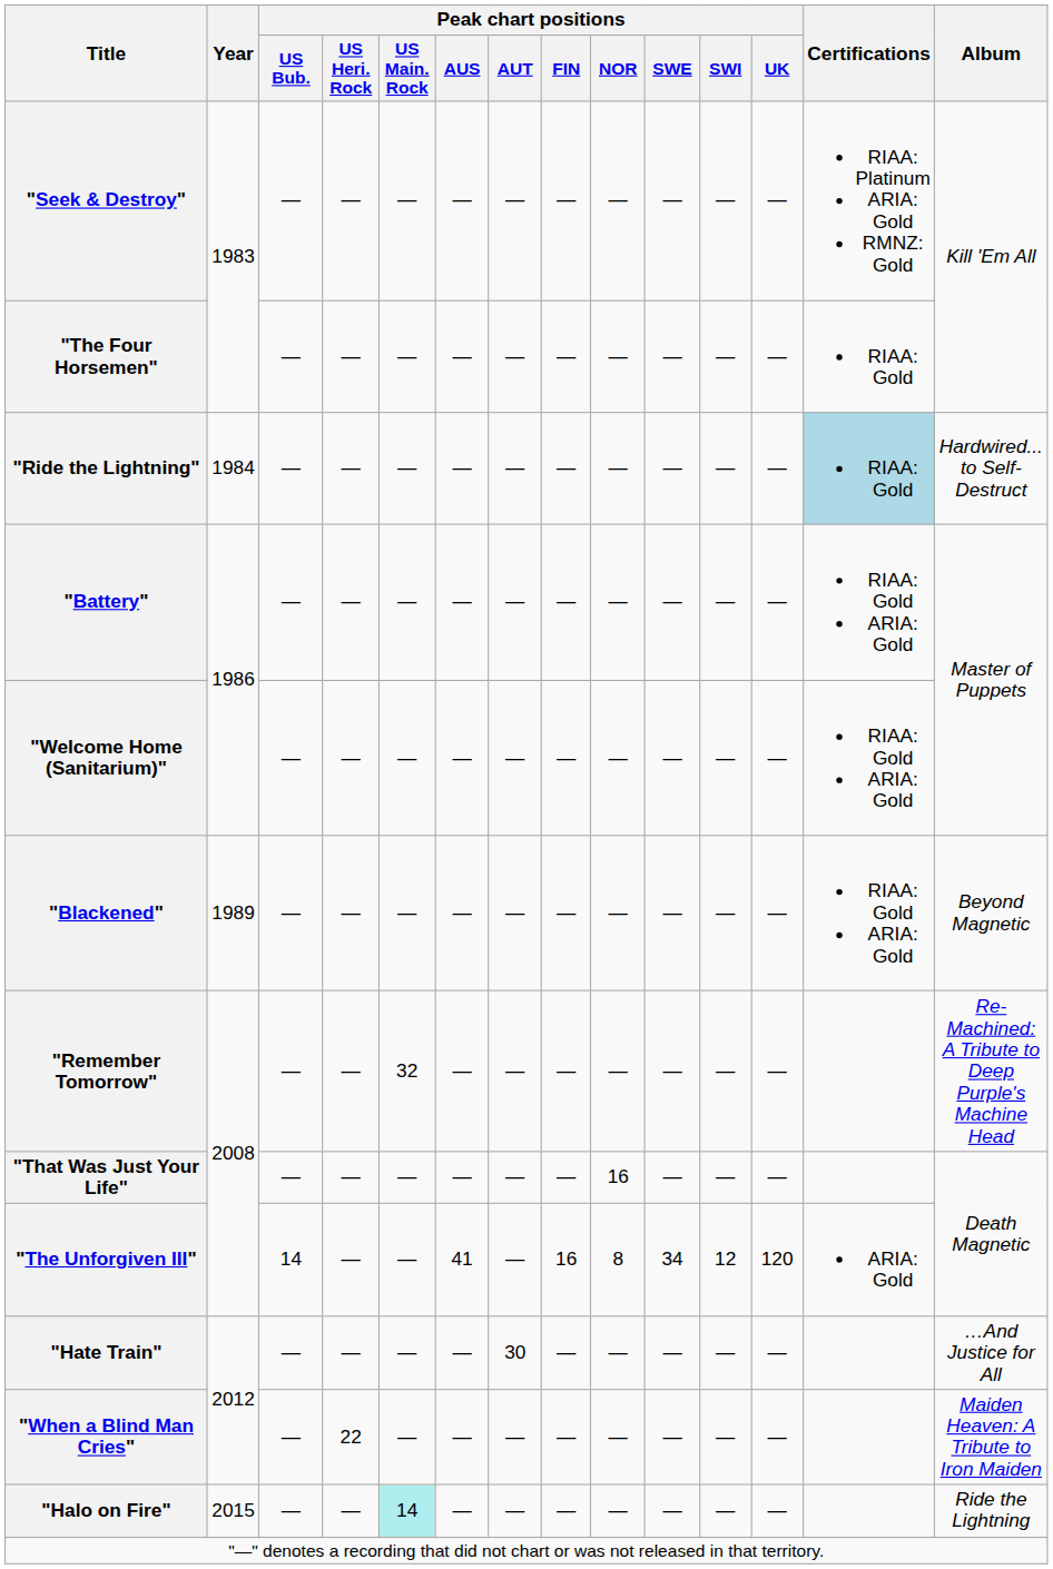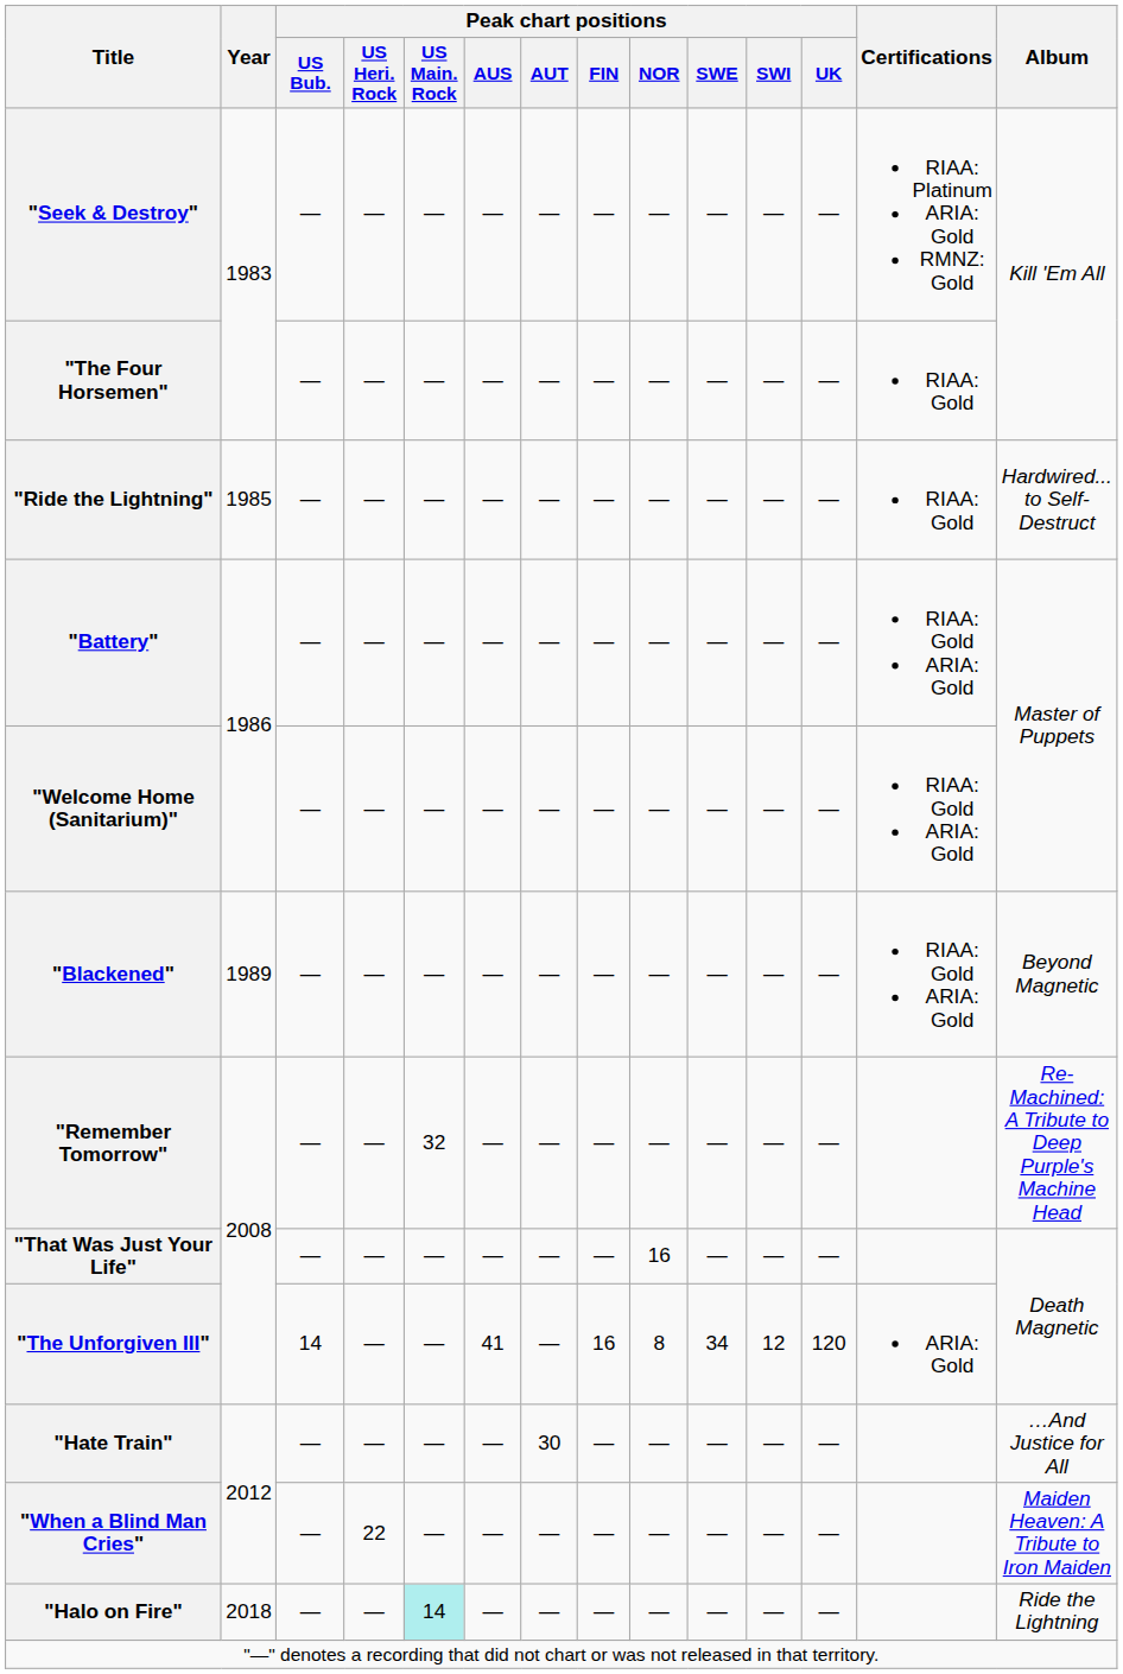"Ride the Lightning" | Year: 1984 -> 1985
"Ride the Lightning" | Certifications: lightblue background -> no background
"Halo on Fire" | Year: 2015 -> 2018
